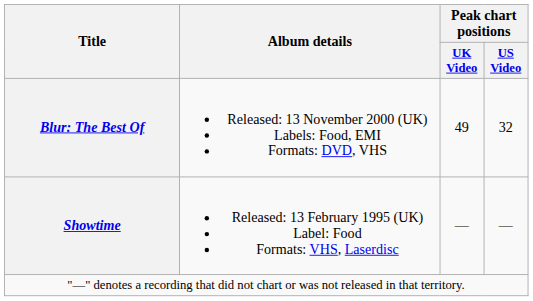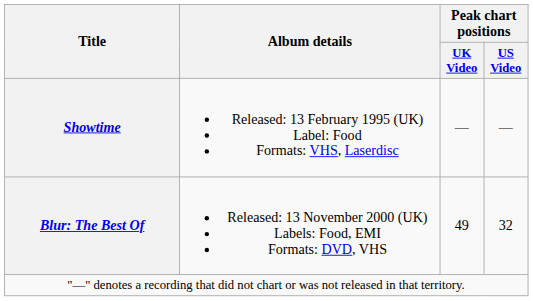rows swapped: Showtime <-> Blur: The Best Of
